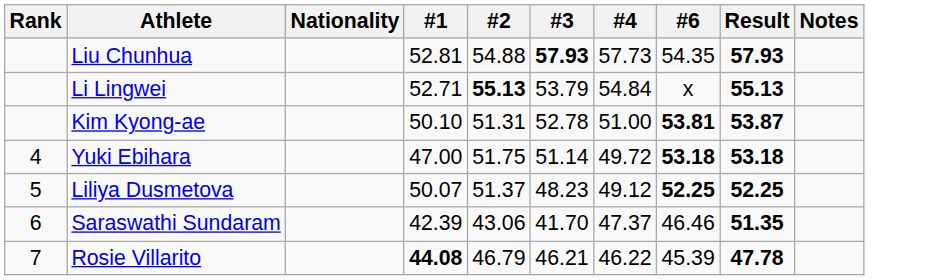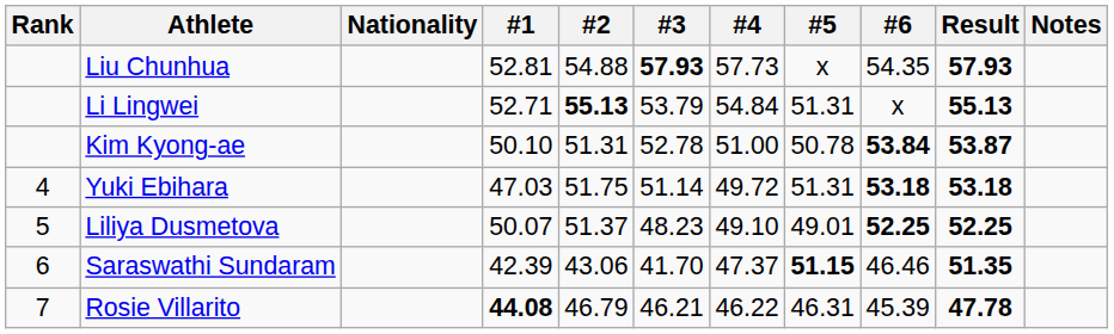+ column: #5 | x | 51.31 | 50.78 | 51.31 | 49.01 | 51.15 | 46.31
Kim Kyong-ae | #6: 53.81 -> 53.84
Yuki Ebihara | #1: 47.00 -> 47.03
Liliya Dusmetova | #4: 49.12 -> 49.10
